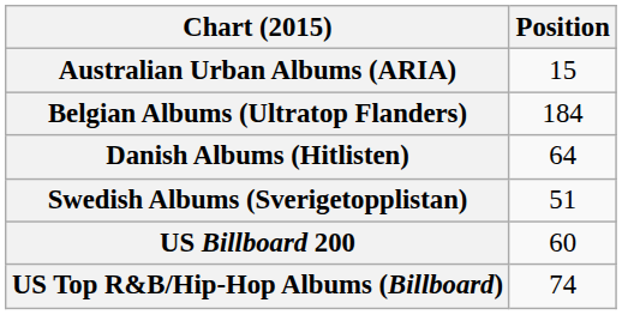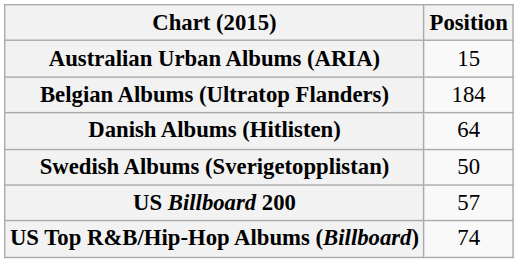Swedish Albums (Sverigetopplistan) | Position: 51 -> 50
US Billboard 200 | Position: 60 -> 57
